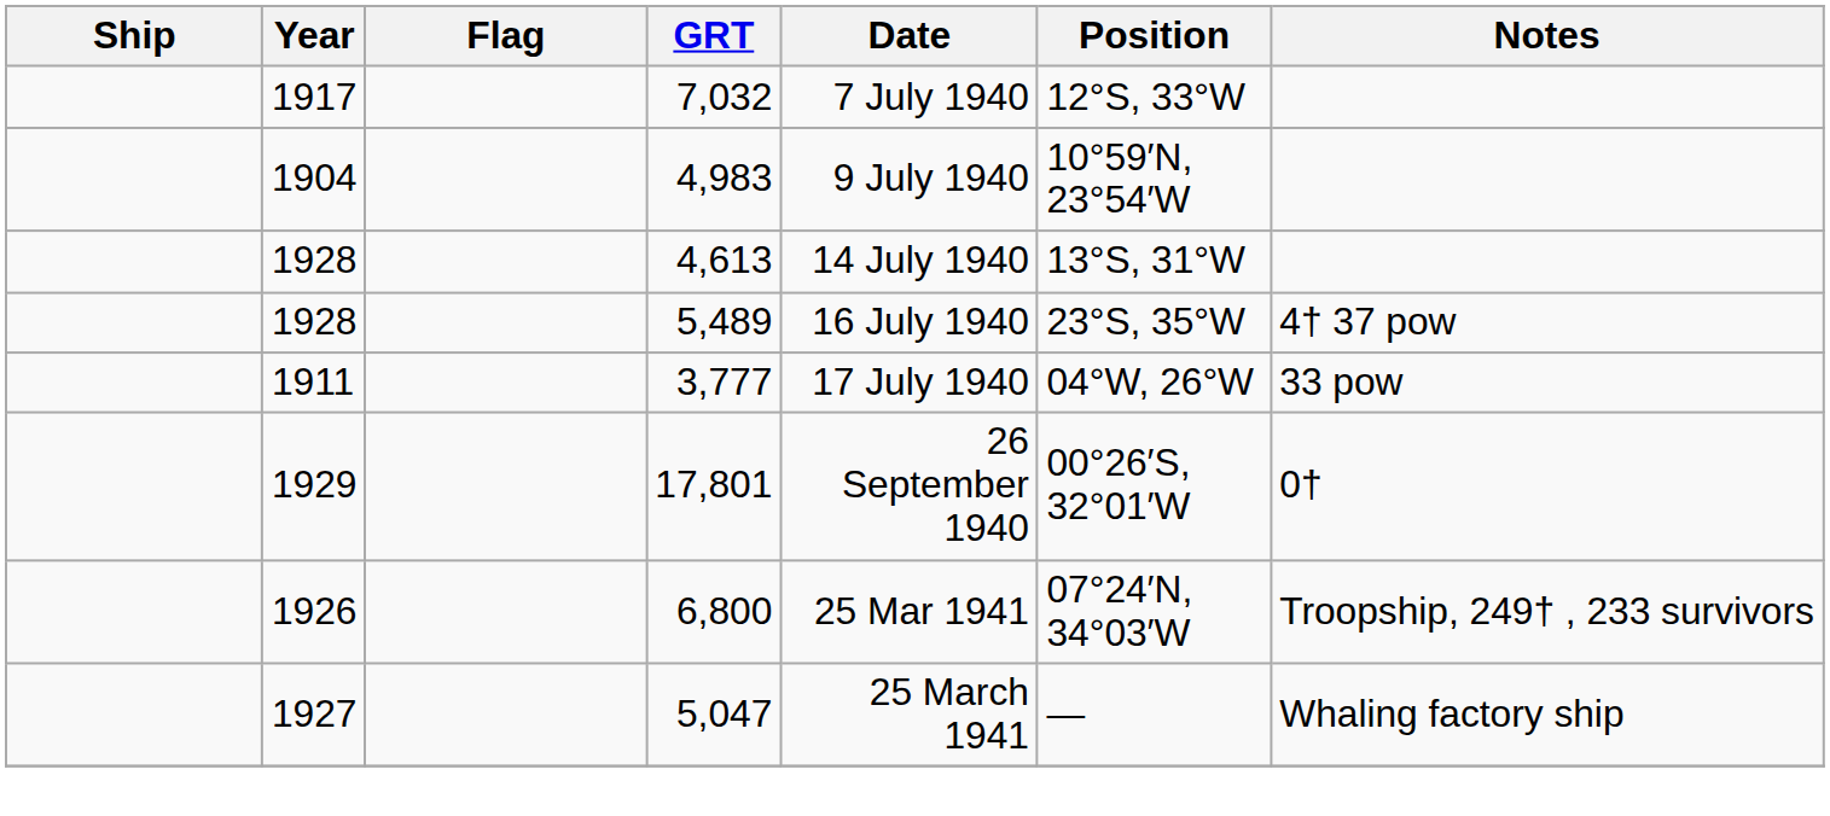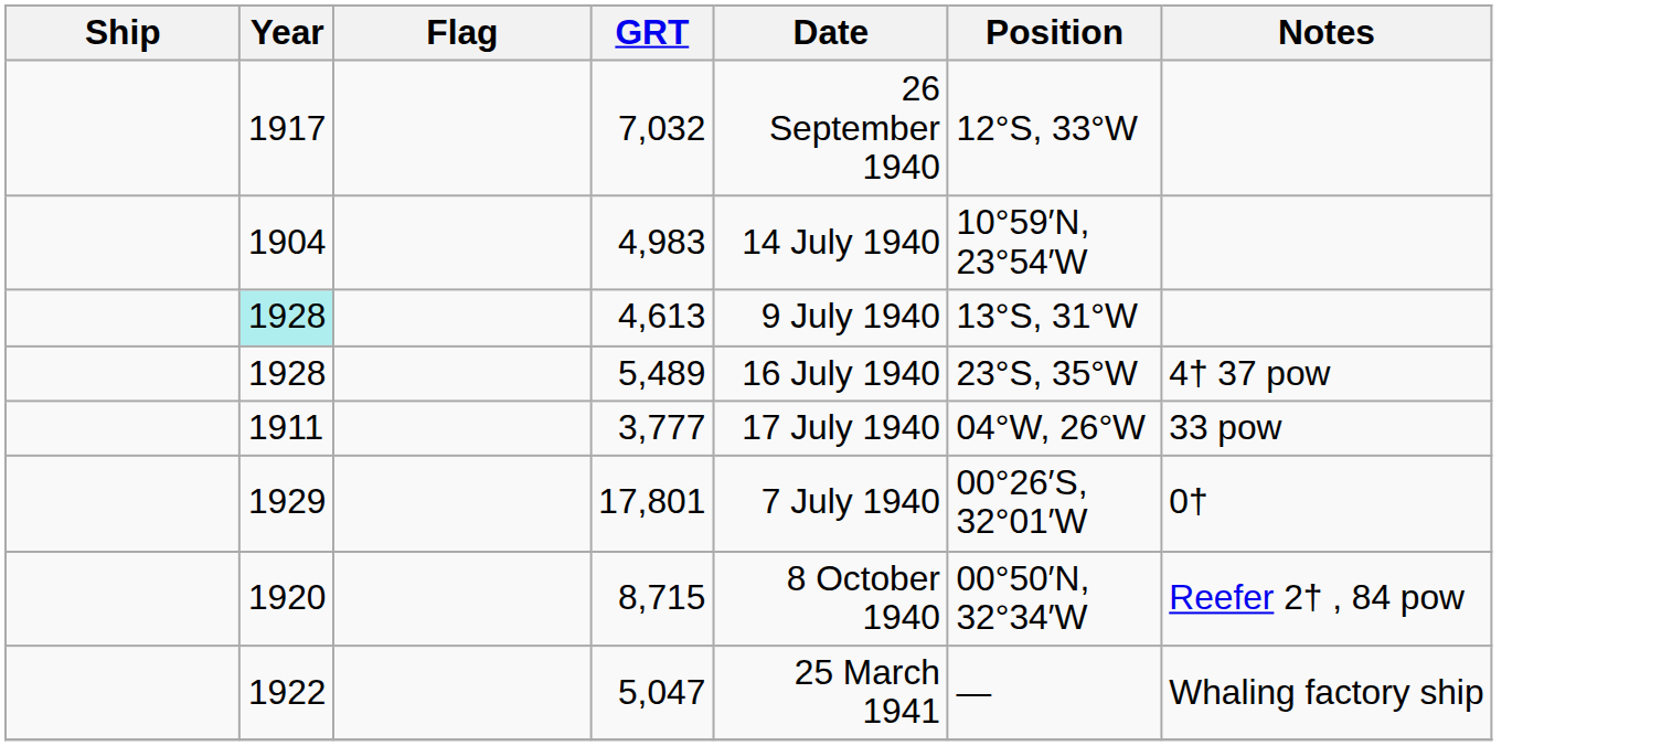7,032 | Date: 7 July 1940 -> 26 September 1940
4,983 | Date: 9 July 1940 -> 14 July 1940
4,613 | Year: no background -> paleturquoise background
4,613 | Date: 14 July 1940 -> 9 July 1940
17,801 | Date: 26 September 1940 -> 7 July 1940
+ row: 1920 | 8,715 | 8 October 1940 | 00°50′N, 32°34′W | Reefer 2† , 84 pow
- row: 1926 | 6,800 | 25 Mar 1941 | 07°24′N, 34°03′W | Troopship, 249† , 233 survivors
5,047 | Year: 1927 -> 1922
